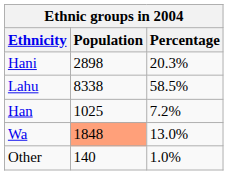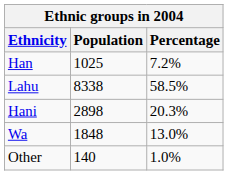rows swapped: Hani <-> Han
Wa | Population: lightsalmon background -> no background
